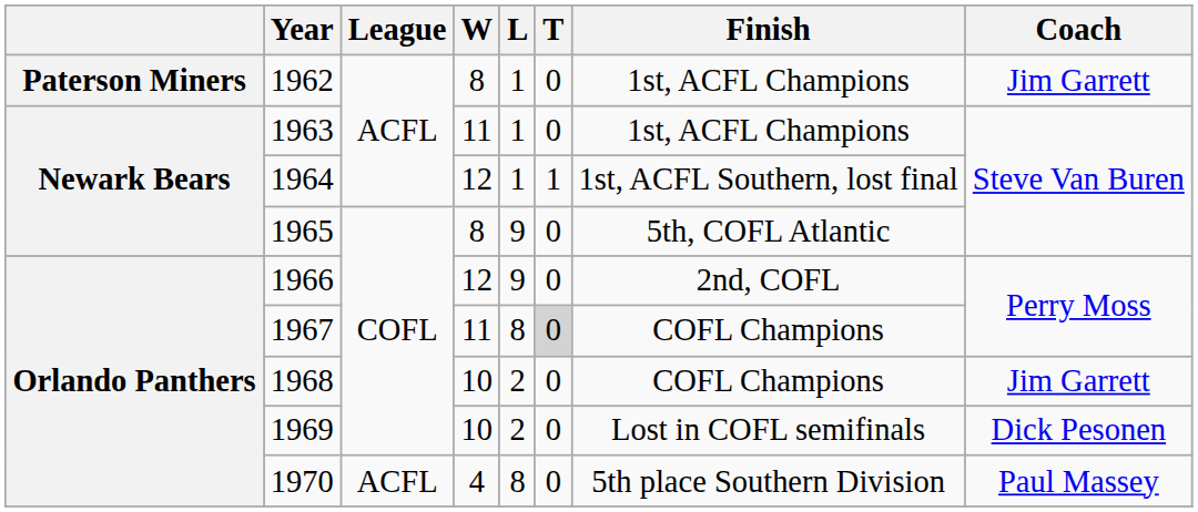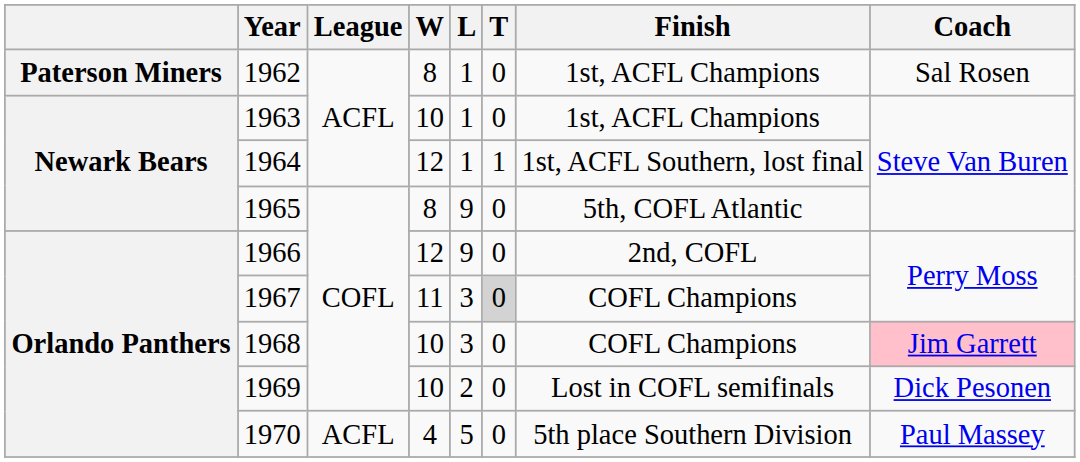1962 | Coach: Jim Garrett -> Sal Rosen
1963 | W: 11 -> 10
1967 | L: 8 -> 3
1968 | L: 2 -> 3
1968 | Coach: no background -> pink background
1970 | L: 8 -> 5
